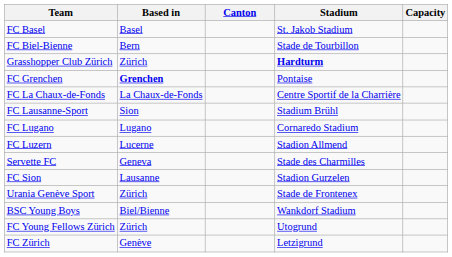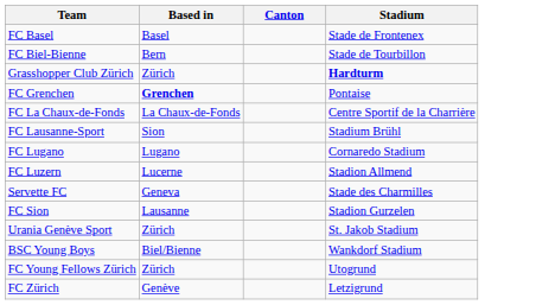- column: Capacity
FC Basel | Stadium: St. Jakob Stadium -> Stade de Frontenex
Urania Genève Sport | Stadium: Stade de Frontenex -> St. Jakob Stadium
